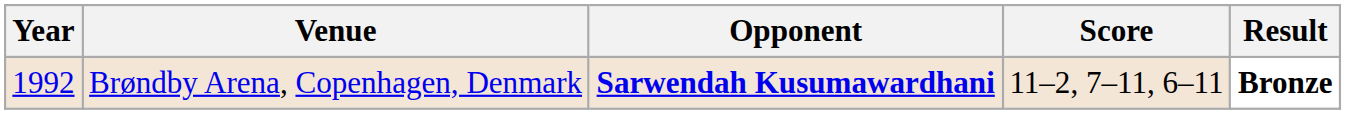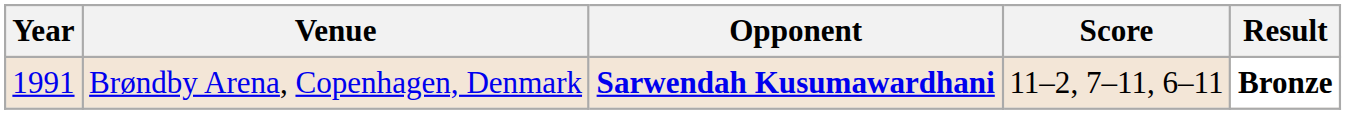Brøndby Arena, Copenhagen, Denmark | Year: 1992 -> 1991
